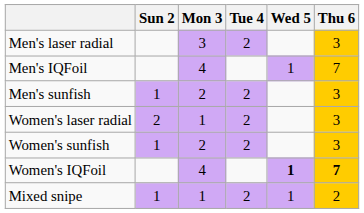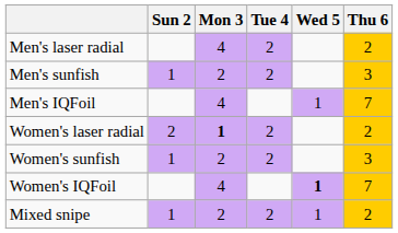Men's laser radial | Mon 3: 3 -> 4
Men's laser radial | Thu 6: 3 -> 2
rows swapped: Men's sunfish <-> Men's IQFoil
Women's laser radial | Mon 3: normal -> bold
Women's laser radial | Thu 6: 3 -> 2
Women's IQFoil | Thu 6: bold -> normal
Mixed snipe | Mon 3: 1 -> 2
